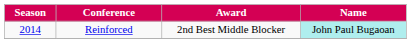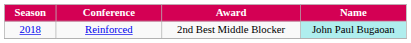Reinforced | Season: 2014 -> 2018
